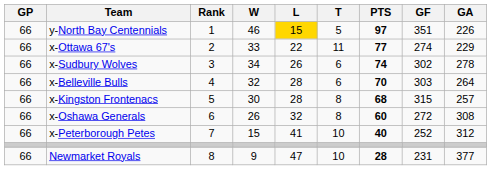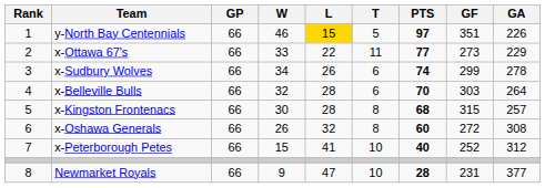columns swapped: Rank <-> GP
x-Ottawa 67's | GF: 274 -> 273
x-Sudbury Wolves | GF: 302 -> 299
